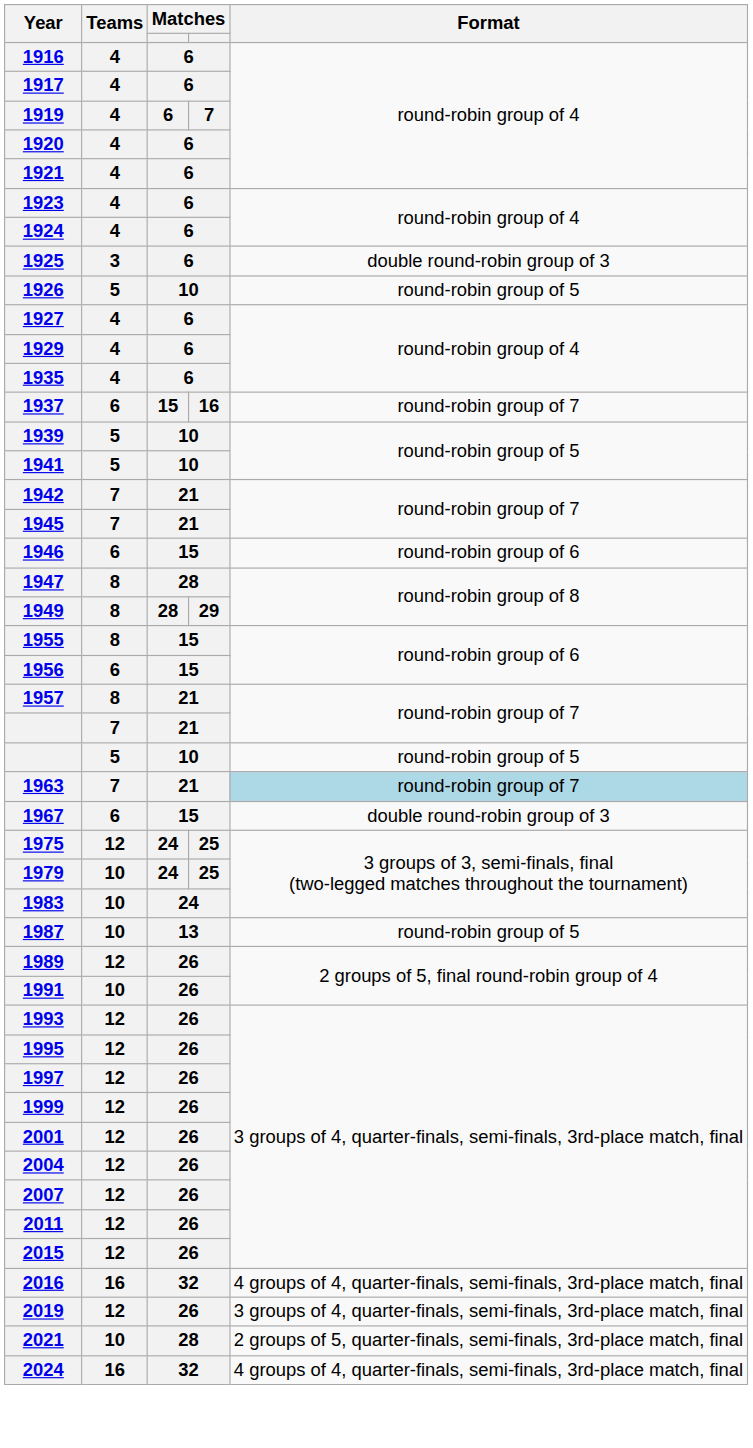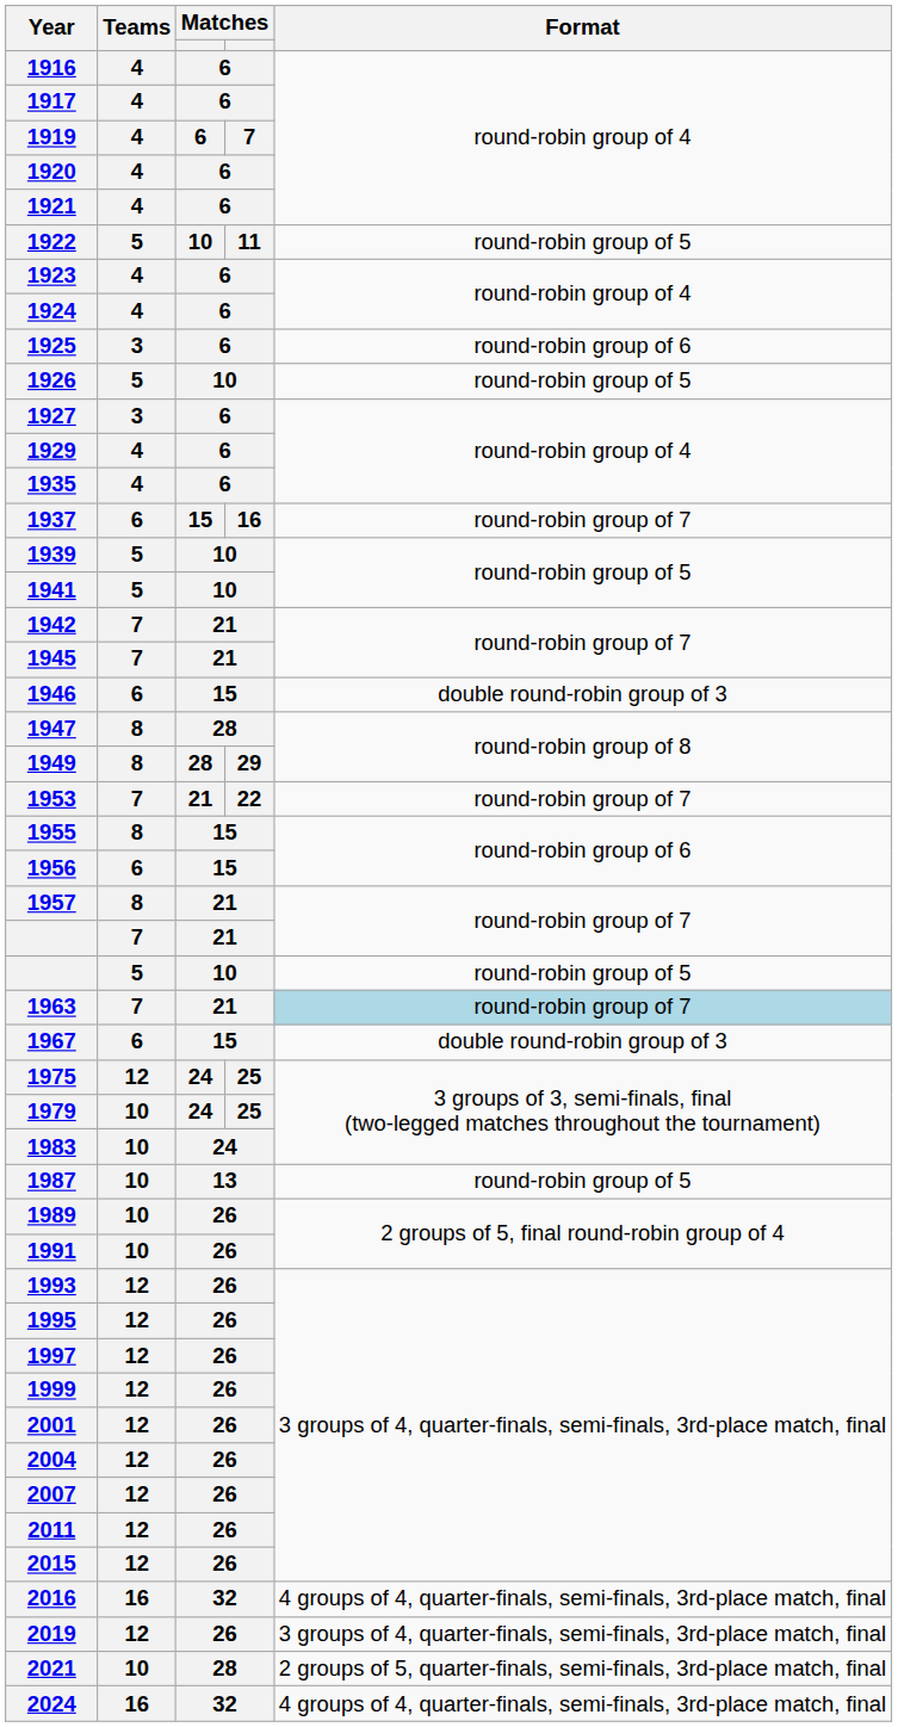+ row: 1922 | 5 | 10 | 11 | round-robin group of 5
1925 | Format: double round-robin group of 3 -> round-robin group of 6
1927 | Teams: 4 -> 3
1946 | Format: round-robin group of 6 -> double round-robin group of 3
+ row: 1953 | 7 | 21 | 22 | round-robin group of 7
1989 | Teams: 12 -> 10
